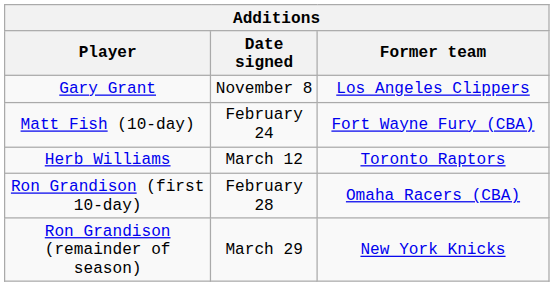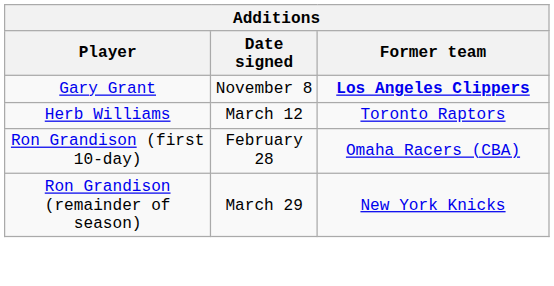Gary Grant | Former team: normal -> bold
- row: Matt Fish (10-day) | February 24 | Fort Wayne Fury (CBA)
